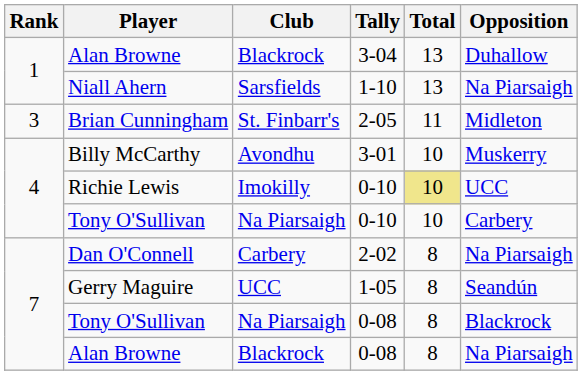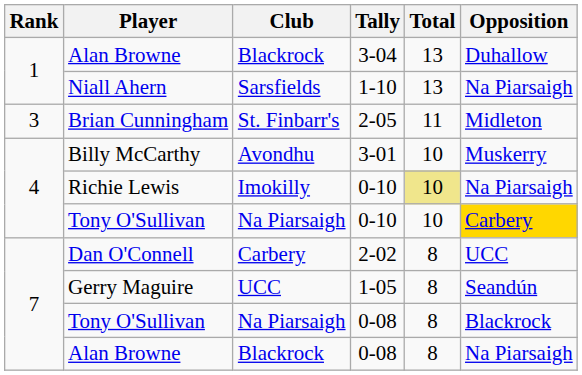Richie Lewis | Opposition: UCC -> Na Piarsaigh
Tony O'Sullivan / 0-10 | Opposition: no background -> gold background
Dan O'Connell | Opposition: Na Piarsaigh -> UCC
